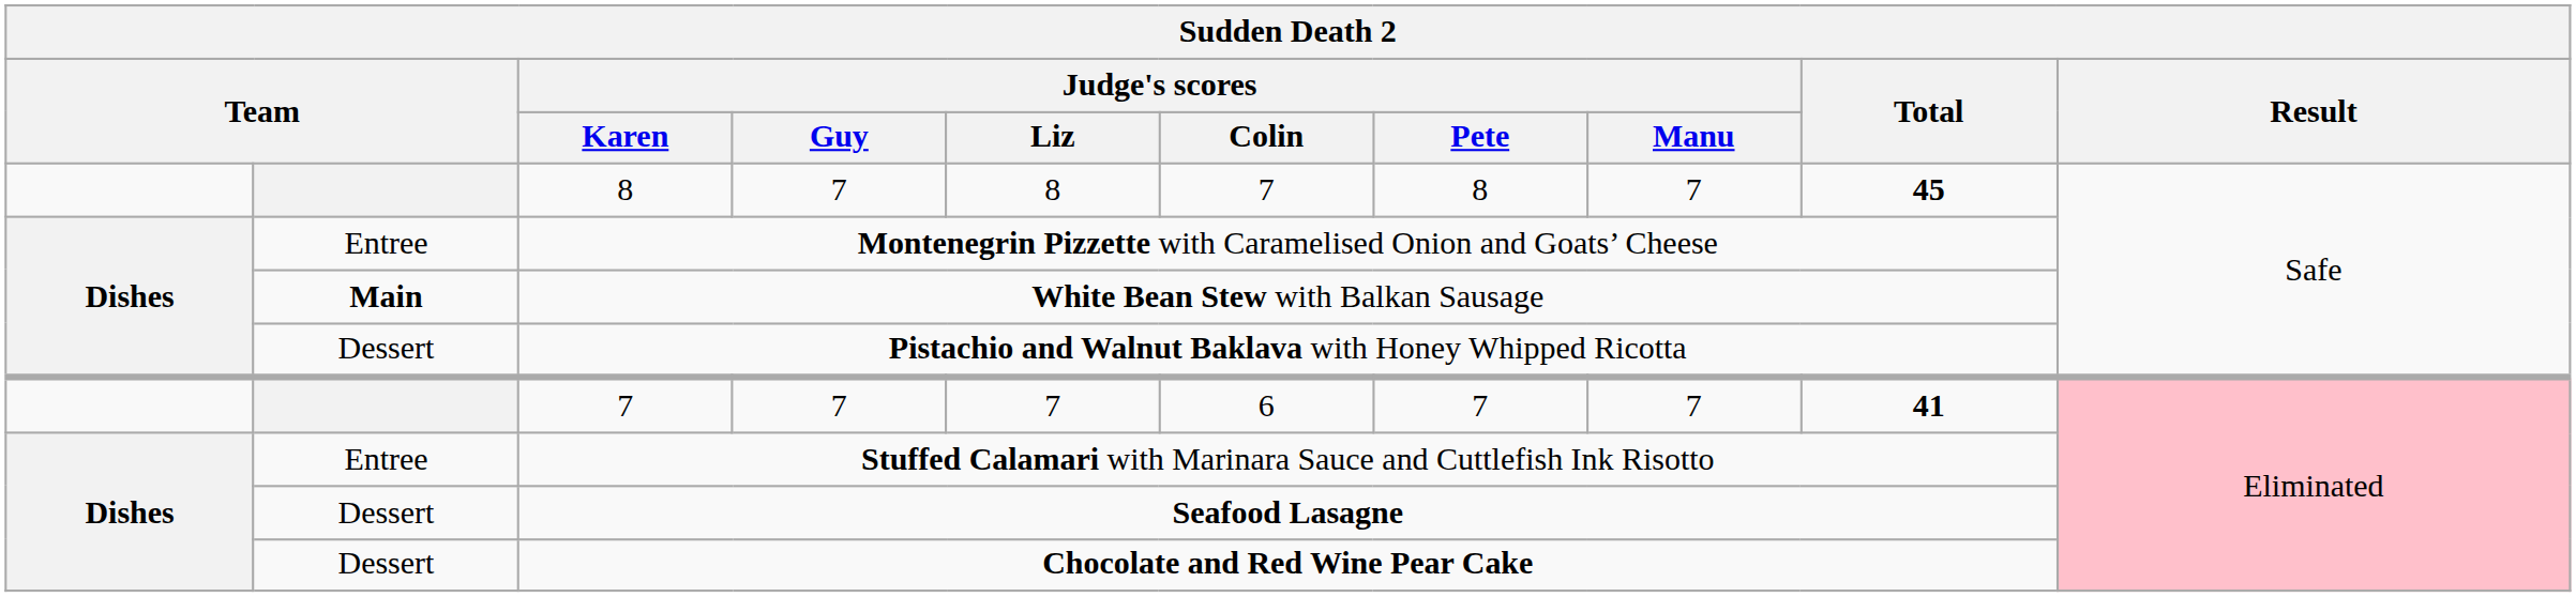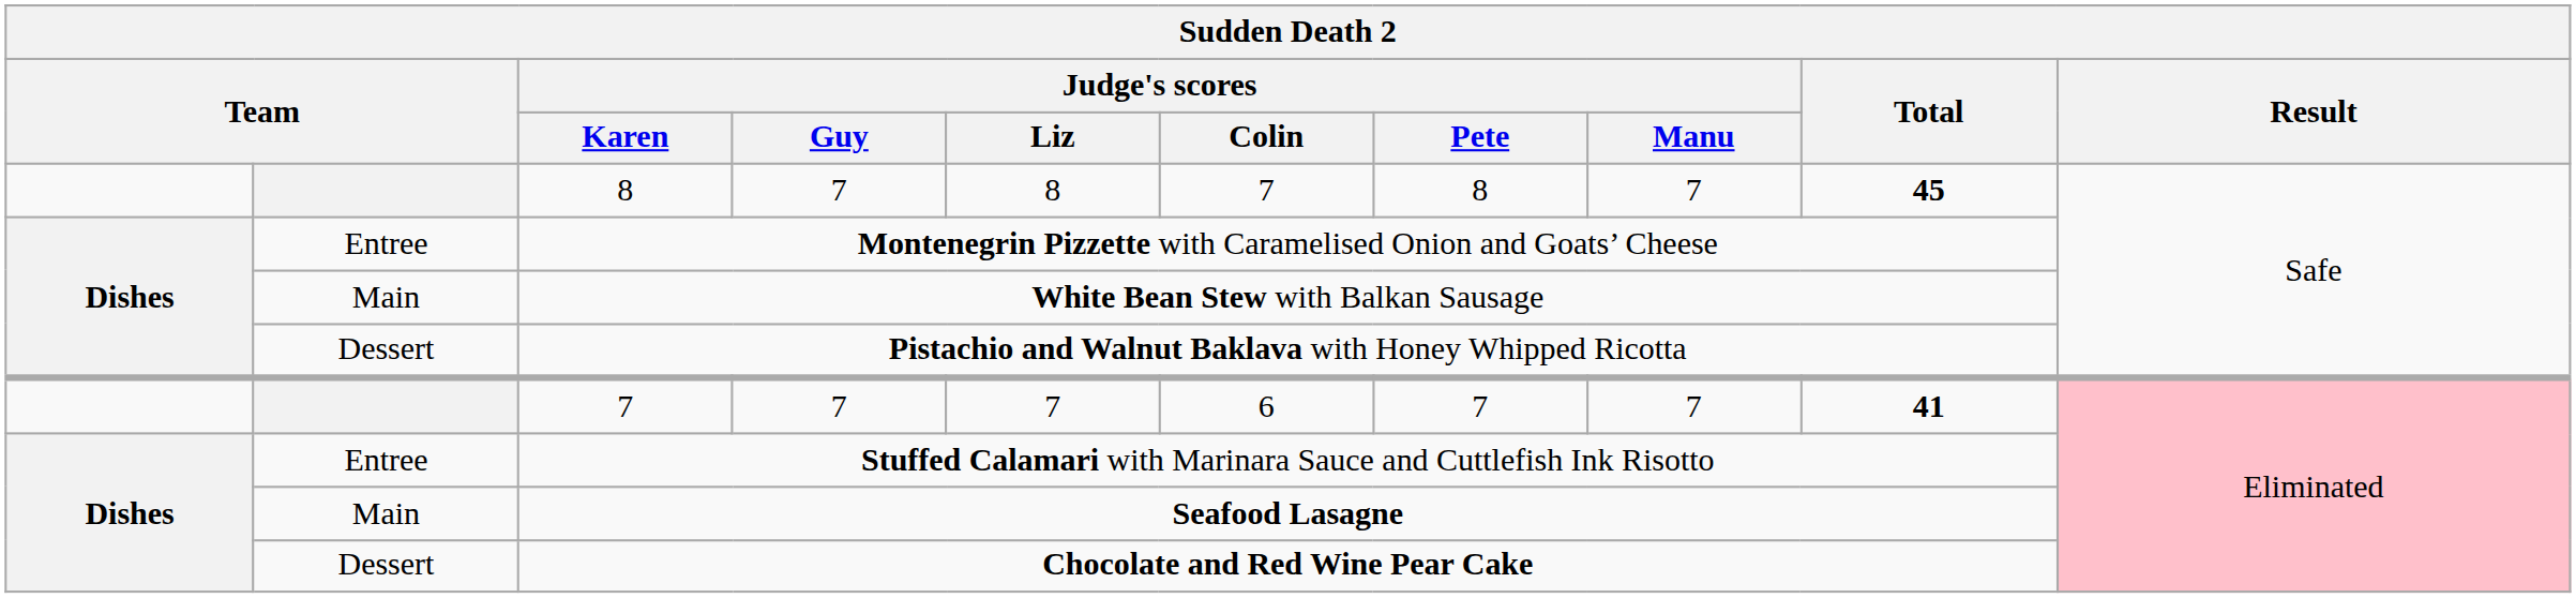White Bean Stew with Balkan Sausage | column 2: bold -> normal
Seafood Lasagne | column 2: Dessert -> Main
